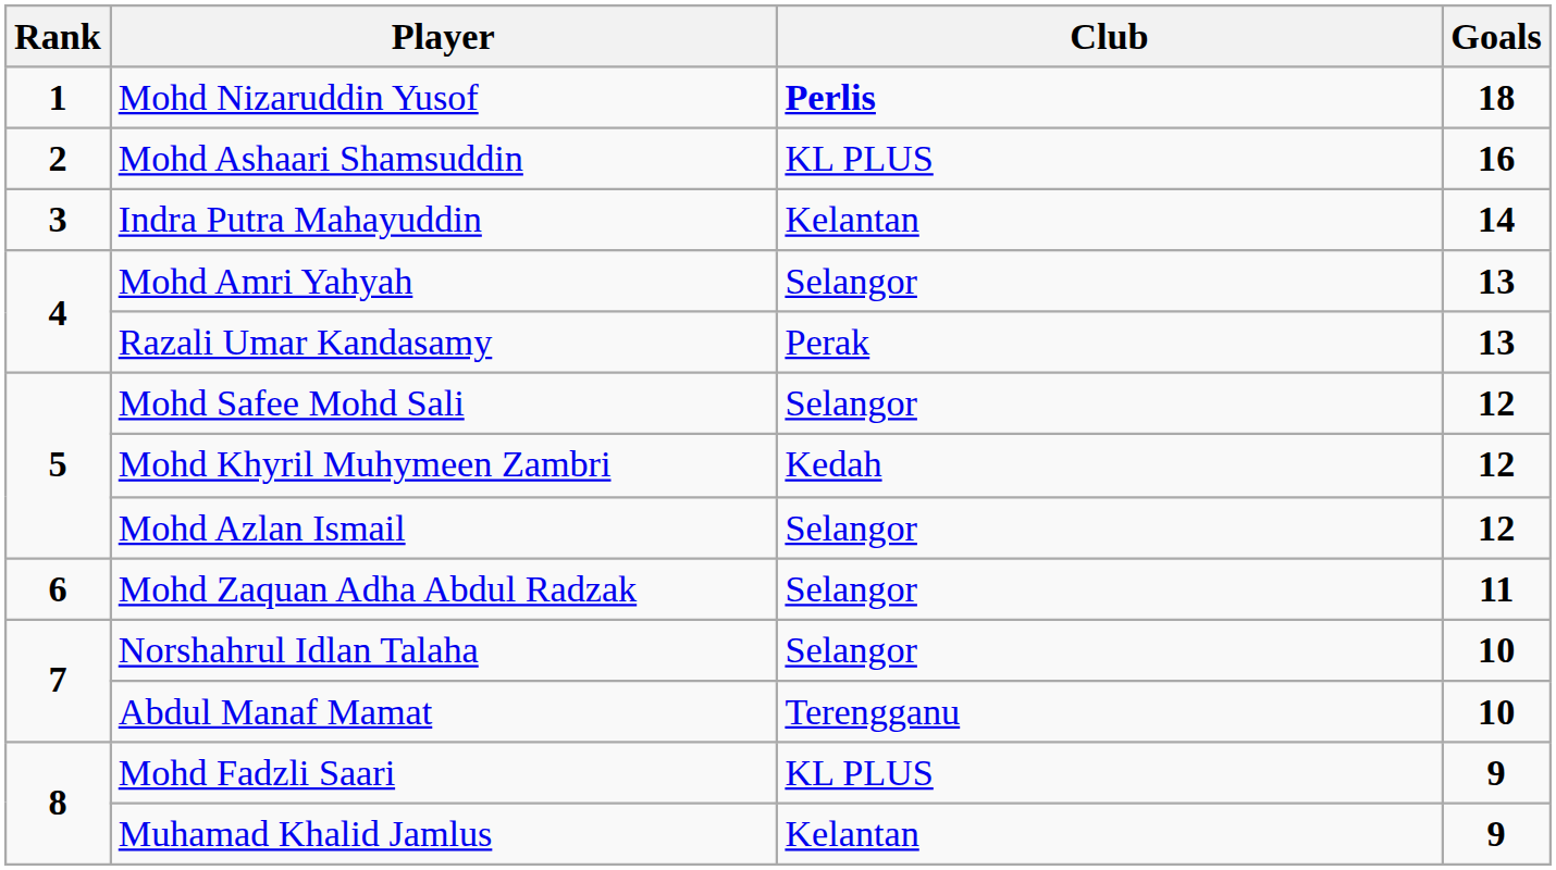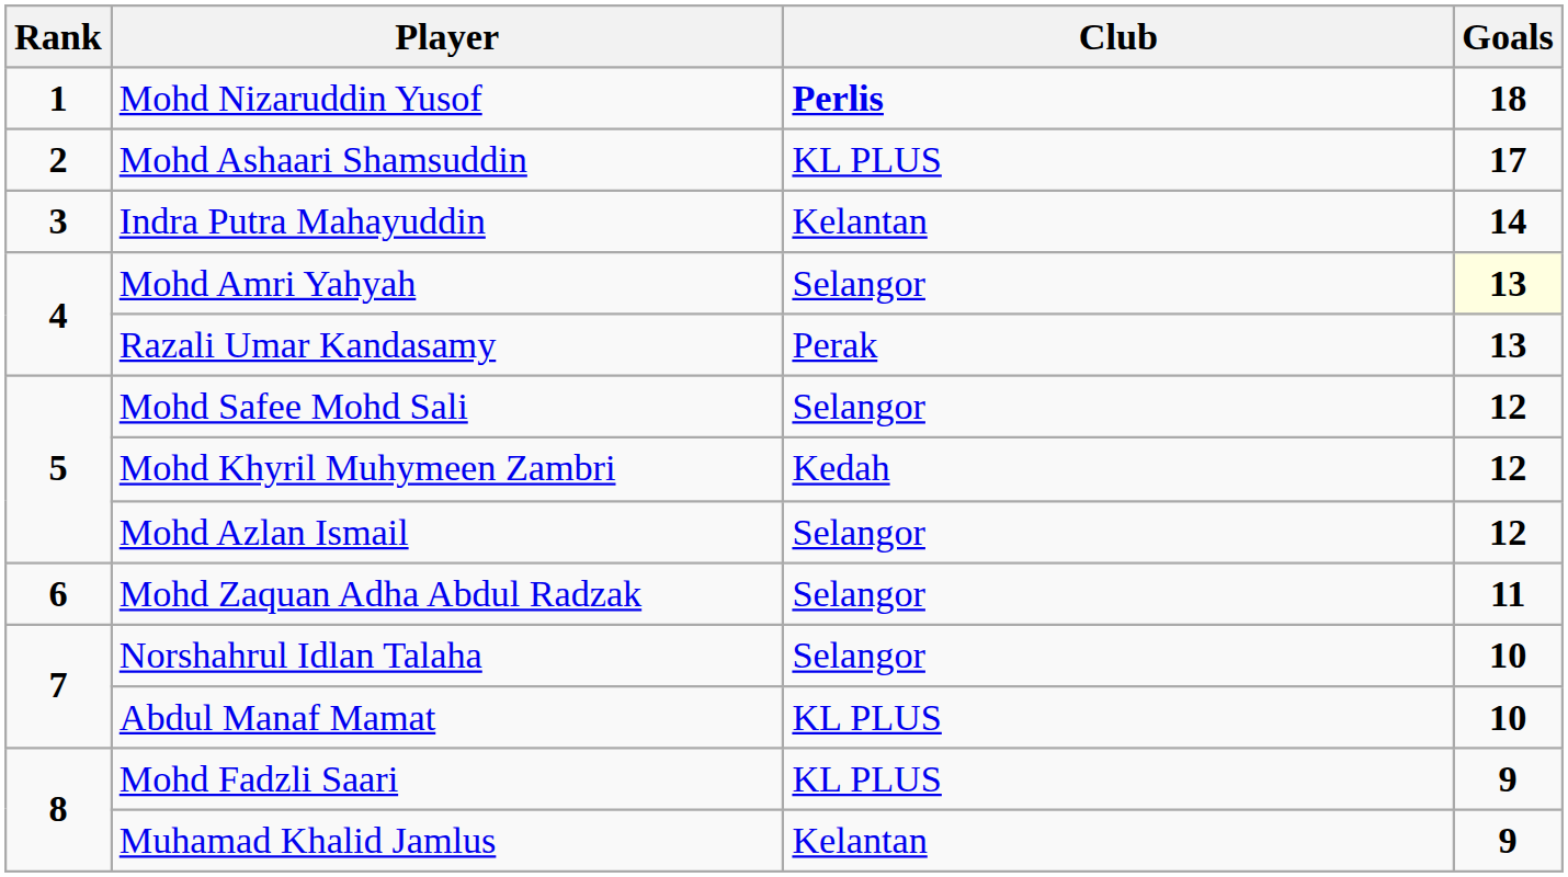Mohd Ashaari Shamsuddin | Goals: 16 -> 17
Mohd Amri Yahyah | Goals: no background -> lightyellow background
Abdul Manaf Mamat | Club: Terengganu -> KL PLUS
